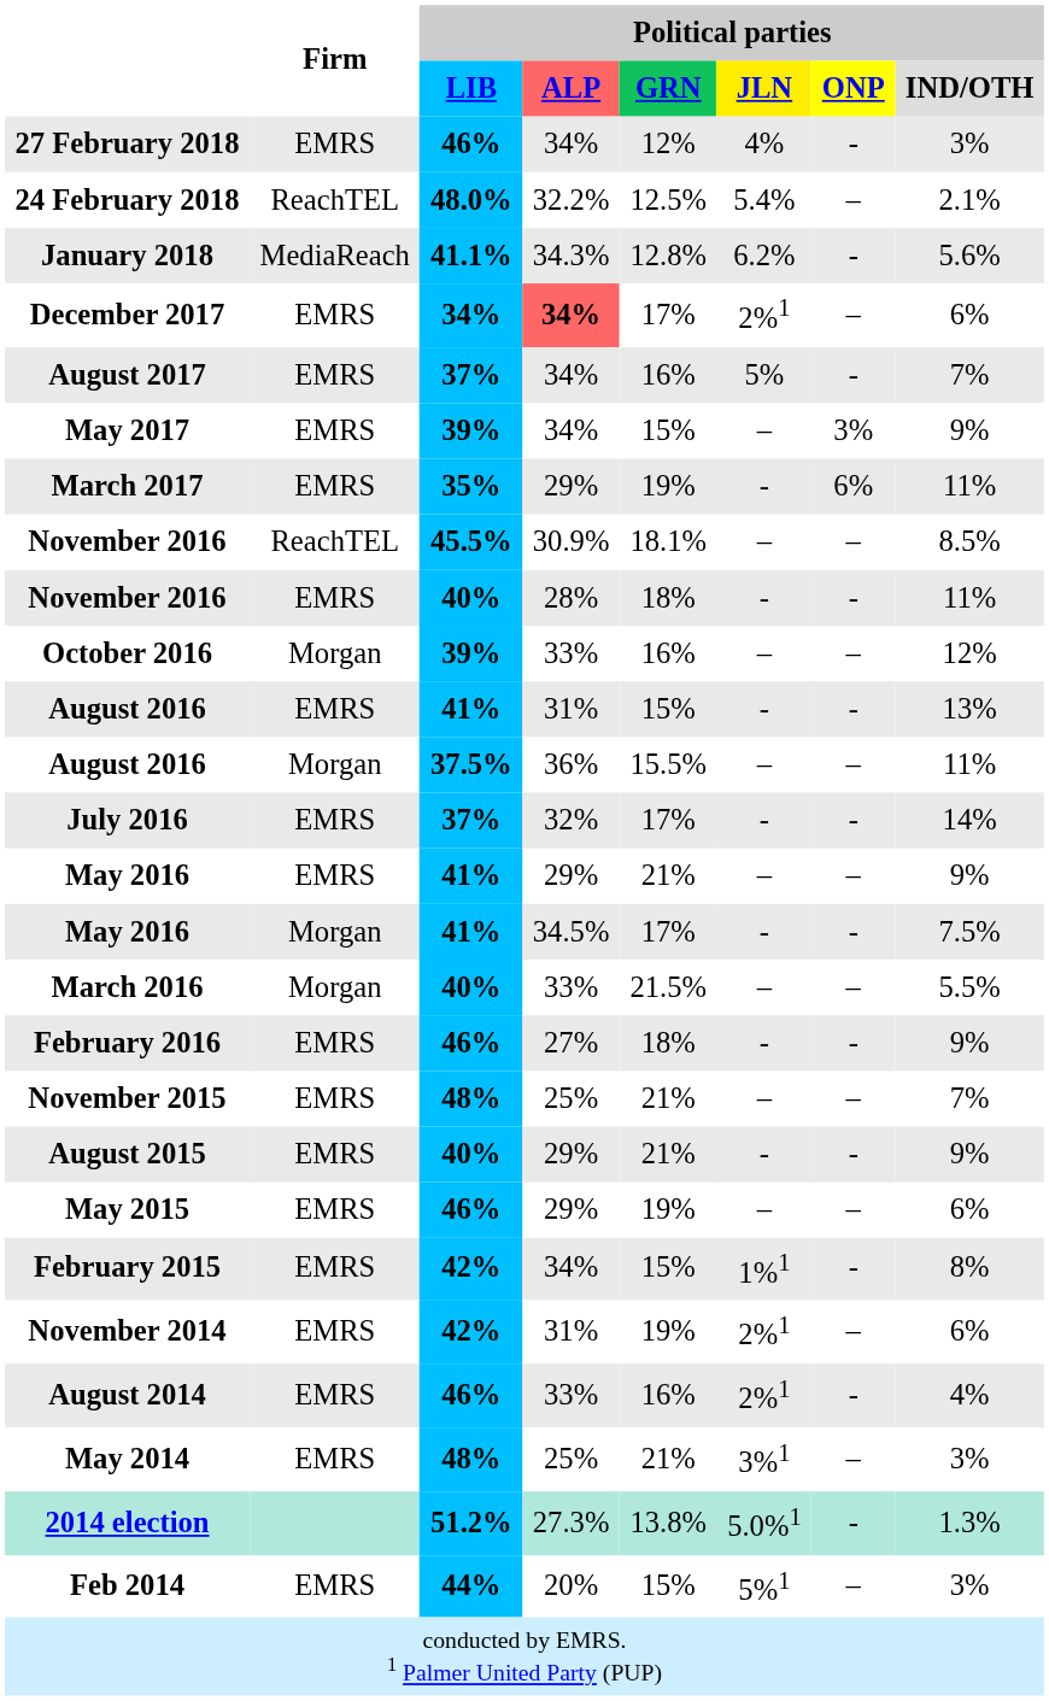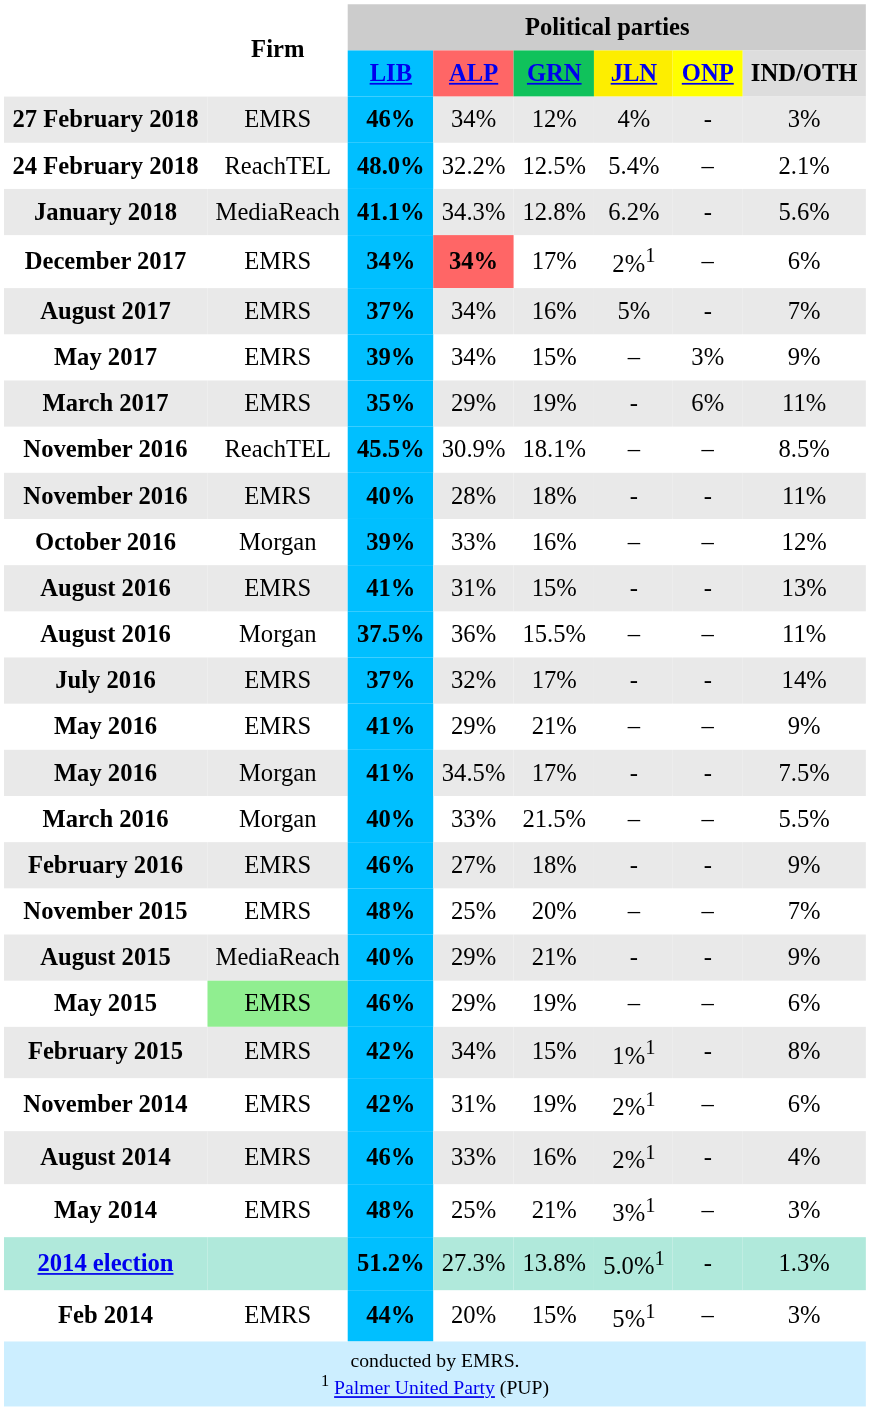November 2015 | Political parties / GRN: 21% -> 20%
August 2015 | Firm: EMRS -> MediaReach
May 2015 | Firm: no background -> lightgreen background
